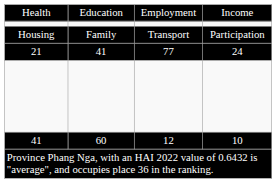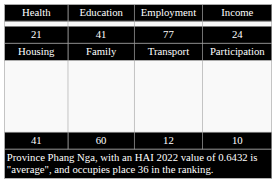rows swapped: 21 <-> Housing
